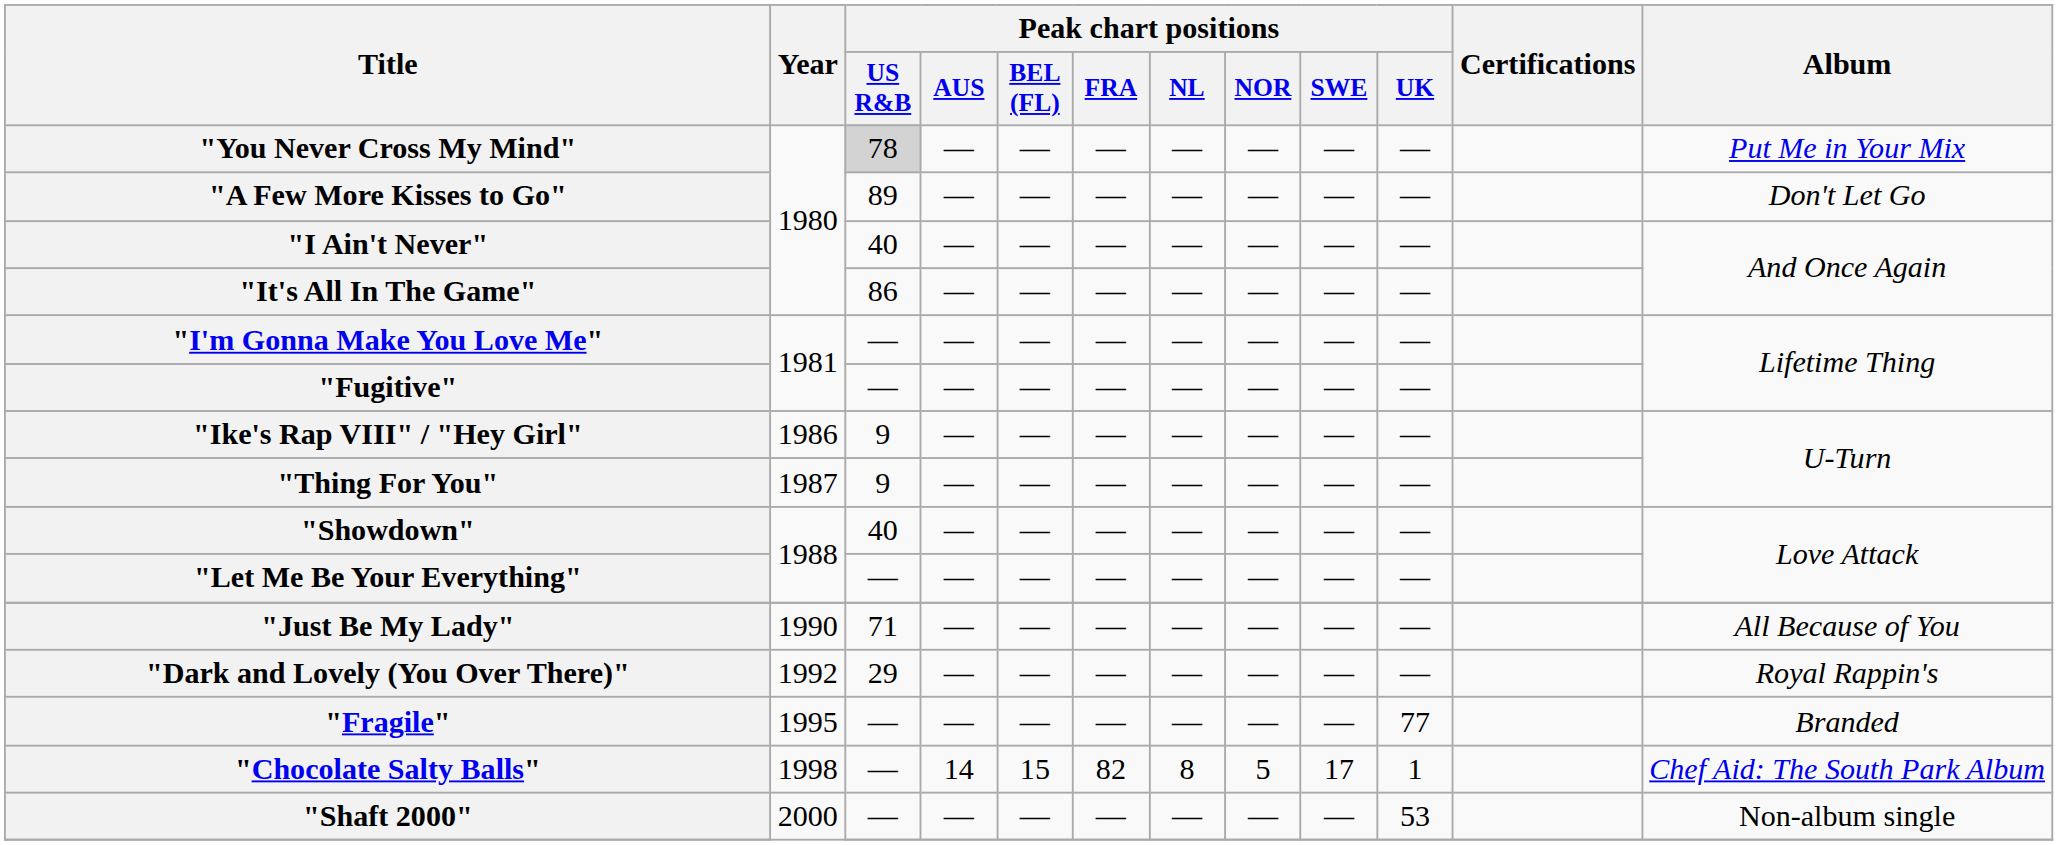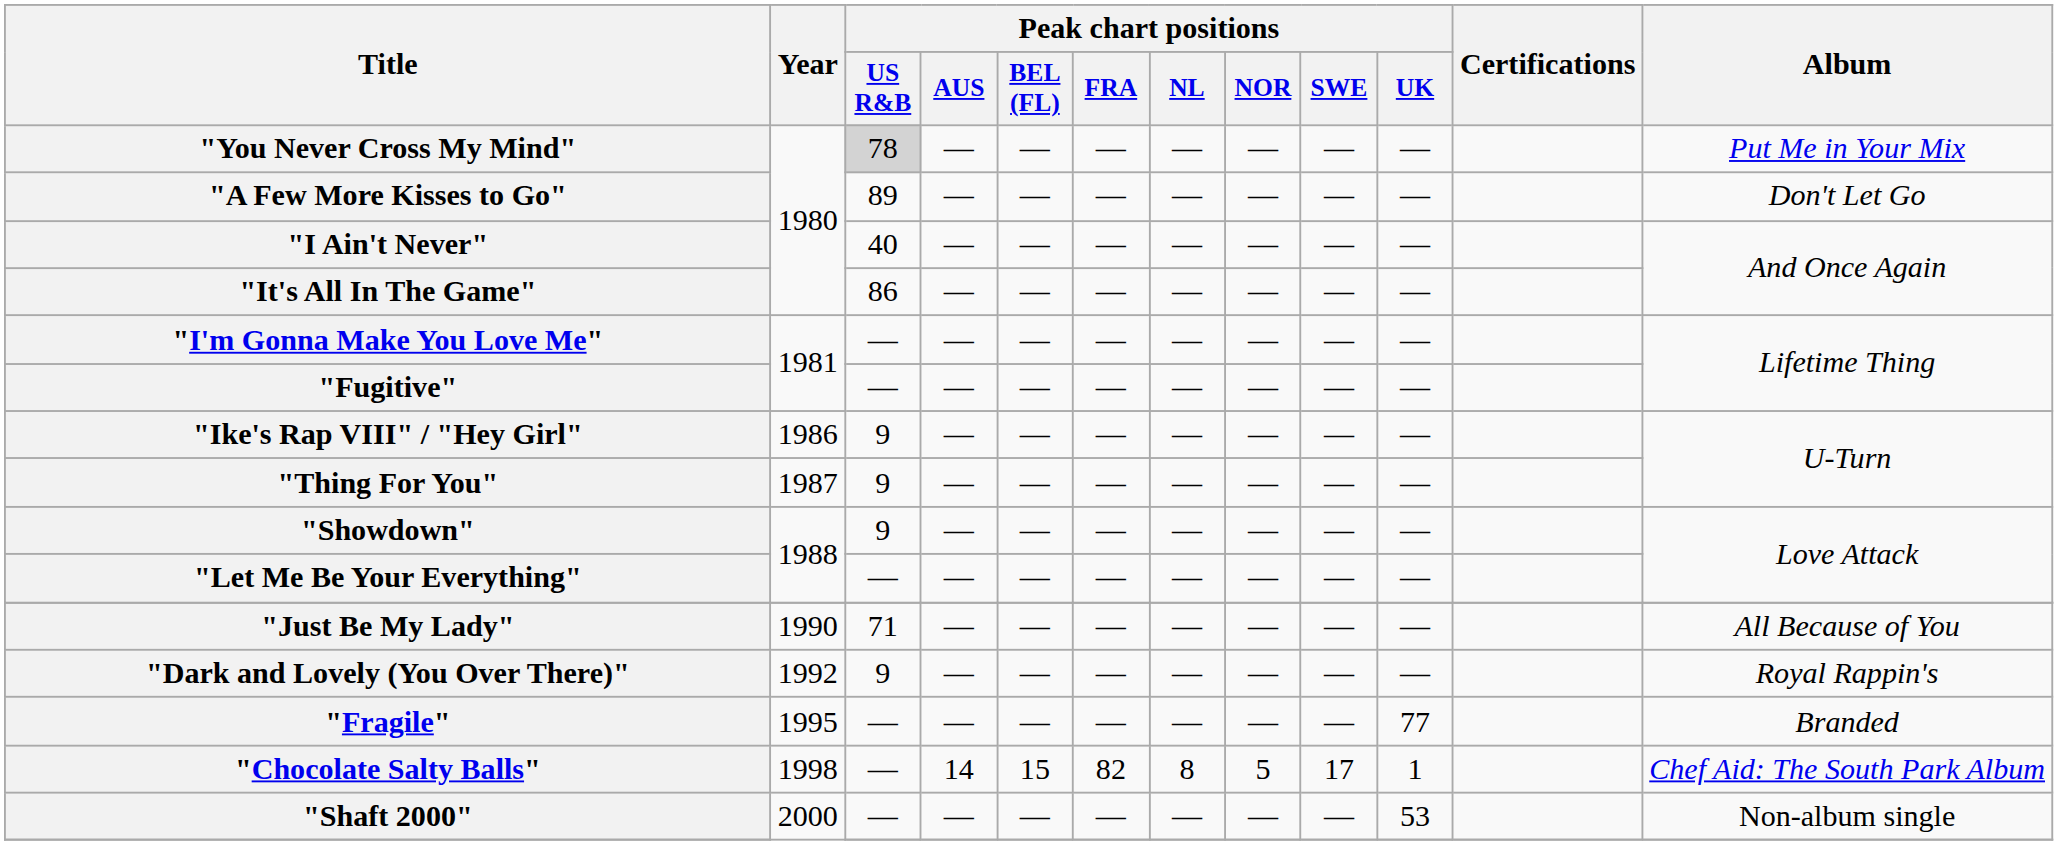"Showdown" | Peak chart positions / US R&B: 40 -> 9
"Dark and Lovely (You Over There)" | Peak chart positions / US R&B: 29 -> 9
